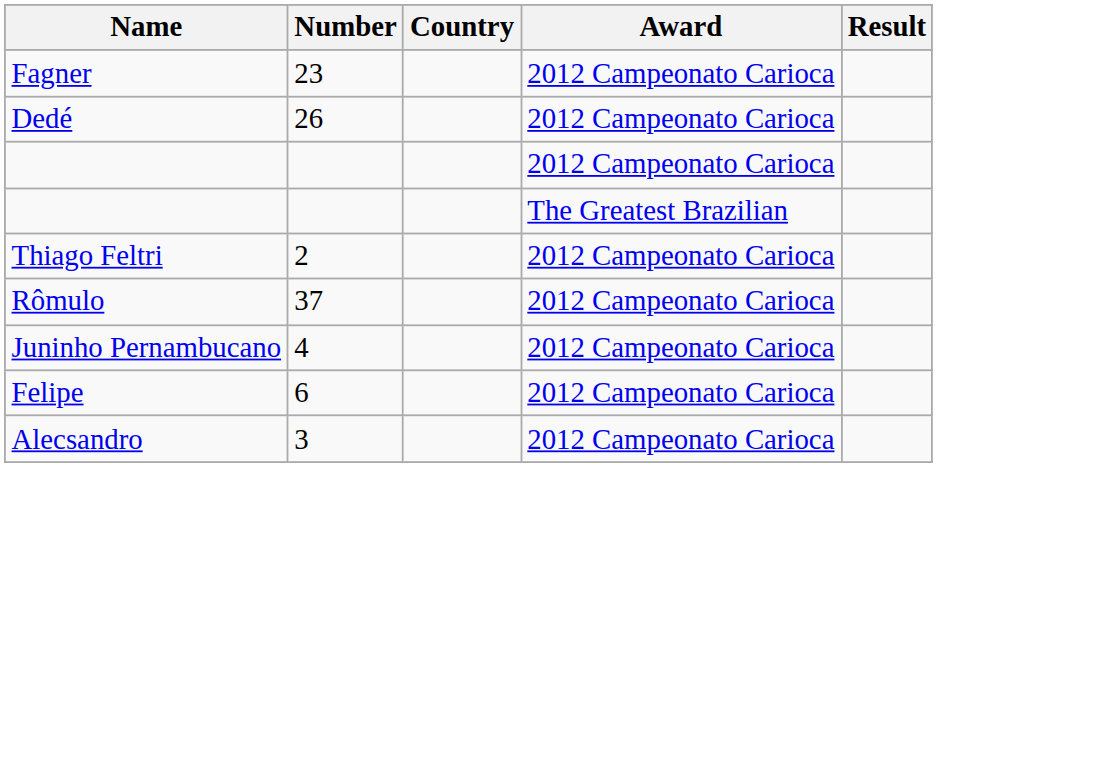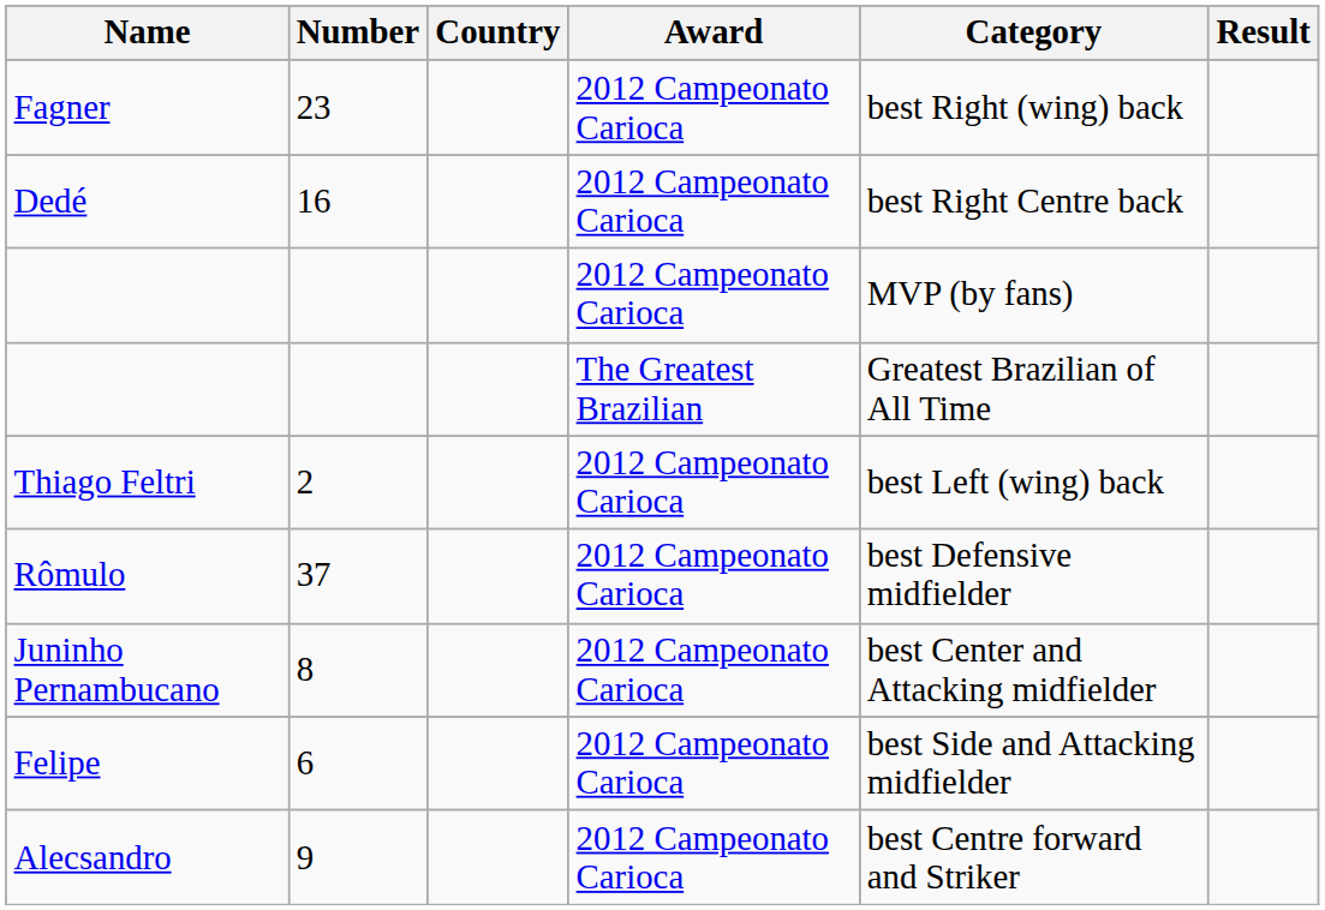+ column: Category | best Right (wing) back | best Right Centre back | MVP (by fans) | Greatest Brazilian of All Time | best Left (wing) back | best Defensive midfielder | best Center and Attacking midfielder | best Side and Attacking midfielder | best Centre forward and Striker
Dedé | Number: 26 -> 16
Juninho Pernambucano | Number: 4 -> 8
Alecsandro | Number: 3 -> 9
